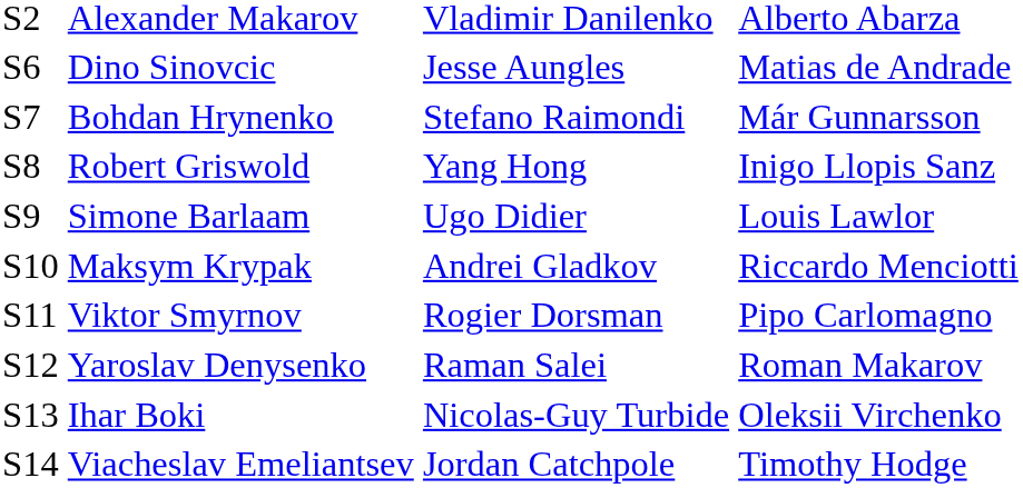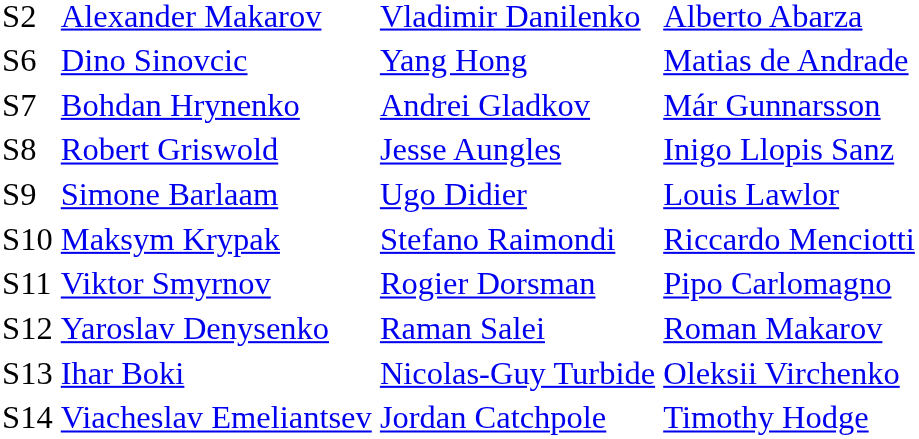Dino Sinovcic | column 3: Jesse Aungles -> Yang Hong
Bohdan Hrynenko | column 3: Stefano Raimondi -> Andrei Gladkov
Robert Griswold | column 3: Yang Hong -> Jesse Aungles
Maksym Krypak | column 3: Andrei Gladkov -> Stefano Raimondi
